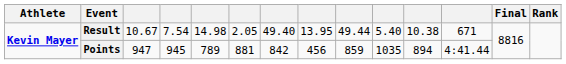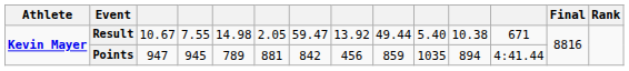Result | column 4: 7.54 -> 7.55
Result | column 7: 49.40 -> 59.47
Result | column 8: 13.95 -> 13.92
